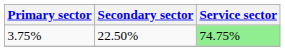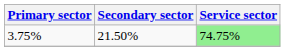3.75% | Secondary sector: 22.50% -> 21.50%
